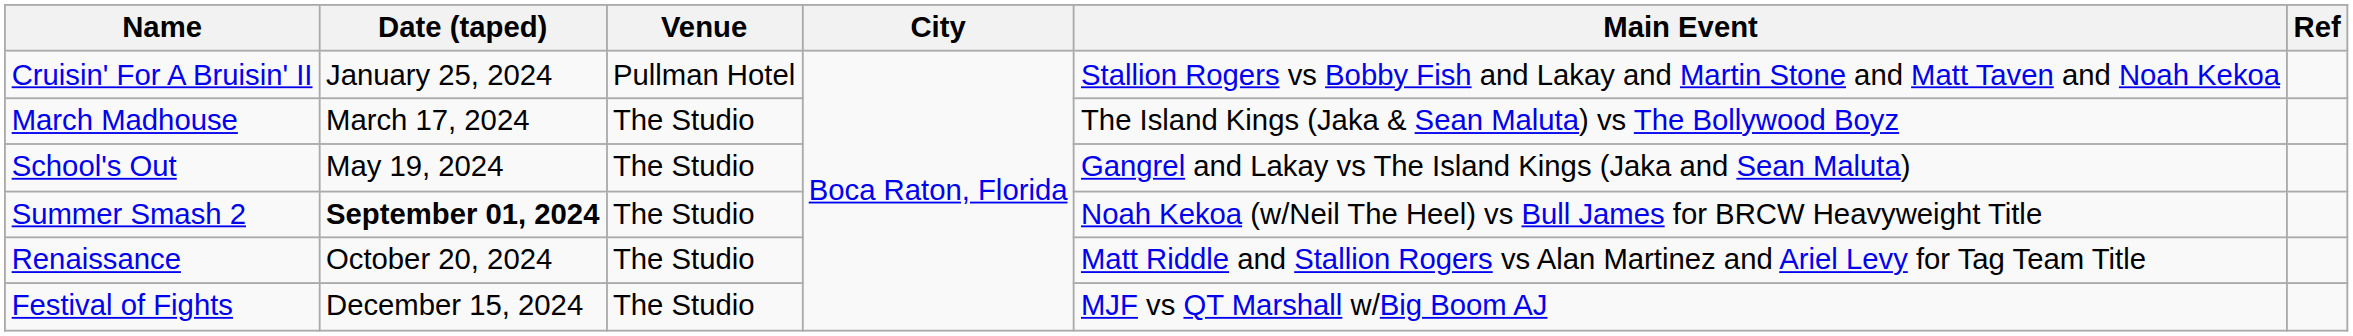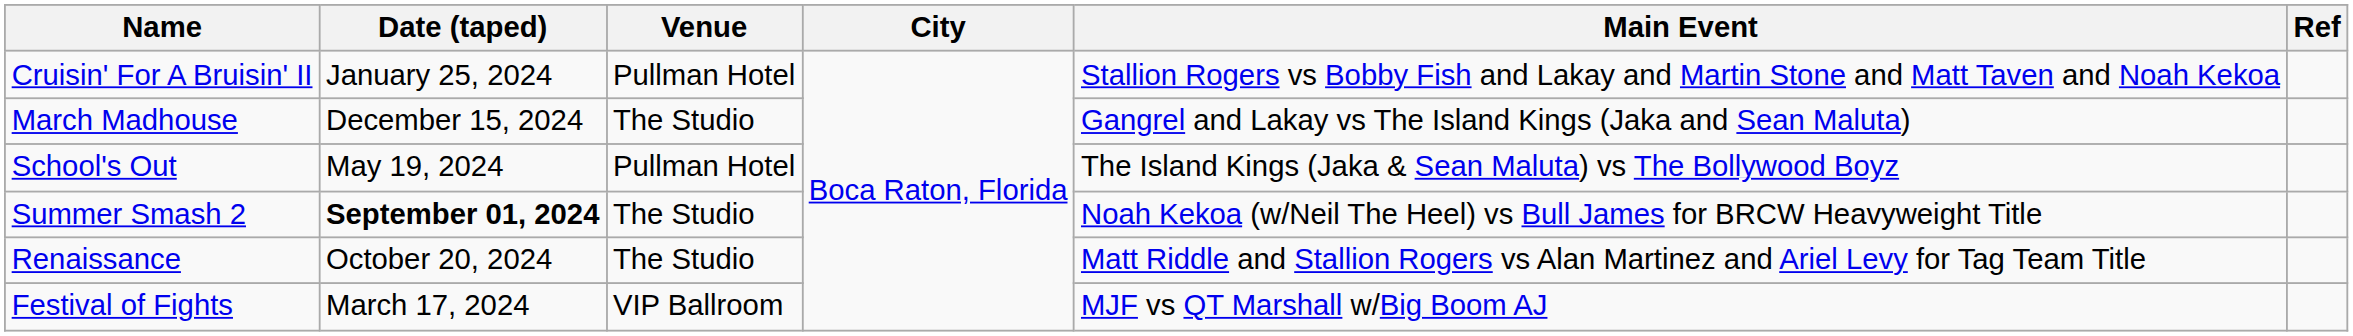March Madhouse | Date (taped): March 17, 2024 -> December 15, 2024
March Madhouse | Main Event: The Island Kings (Jaka & Sean Maluta) vs The Bollywood Boyz -> Gangrel and Lakay vs The Island Kings (Jaka and Sean Maluta)
School's Out | Venue: The Studio -> Pullman Hotel
School's Out | Main Event: Gangrel and Lakay vs The Island Kings (Jaka and Sean Maluta) -> The Island Kings (Jaka & Sean Maluta) vs The Bollywood Boyz
Festival of Fights | Date (taped): December 15, 2024 -> March 17, 2024
Festival of Fights | Venue: The Studio -> VIP Ballroom
